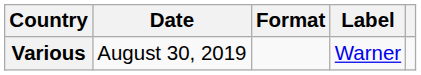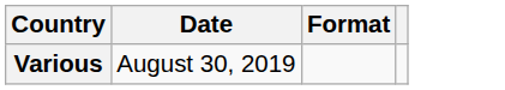- column: Label | Warner
